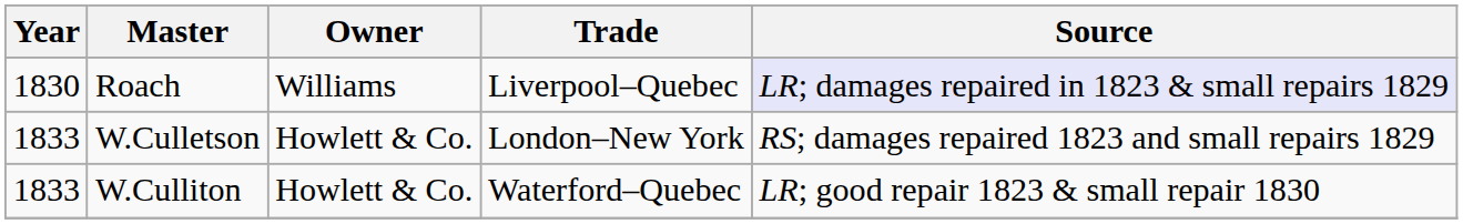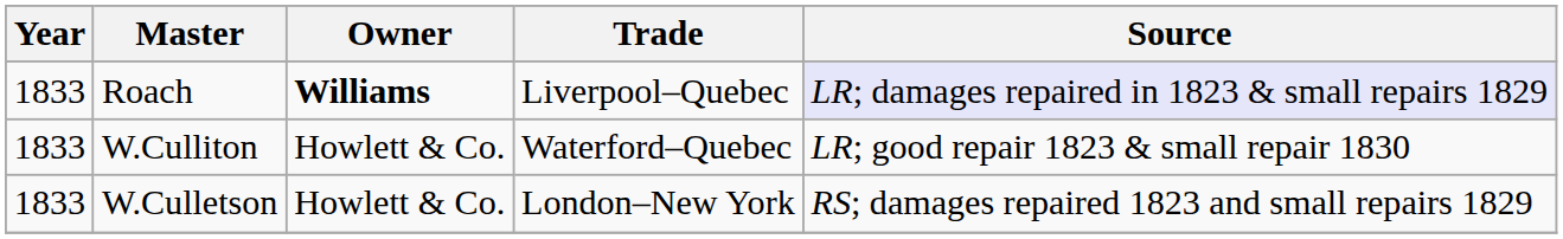Roach | Year: 1830 -> 1833
Roach | Owner: normal -> bold
rows swapped: W.Culliton <-> W.Culletson
